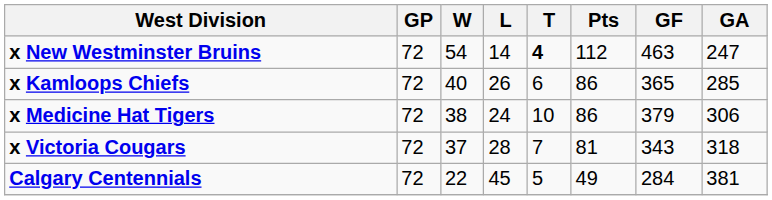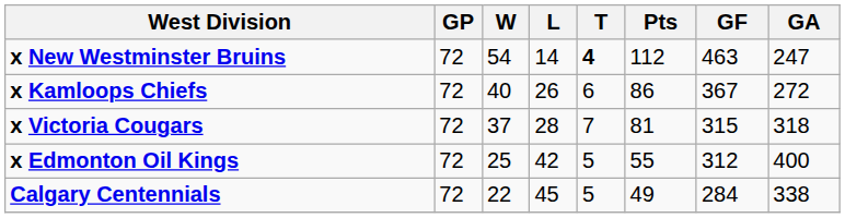x Kamloops Chiefs | GF: 365 -> 367
x Kamloops Chiefs | GA: 285 -> 272
- row: x Medicine Hat Tigers | 72 | 38 | 24 | 10 | 86 | 379 | 306
x Victoria Cougars | GF: 343 -> 315
+ row: x Edmonton Oil Kings | 72 | 25 | 42 | 5 | 55 | 312 | 400
Calgary Centennials | GA: 381 -> 338
